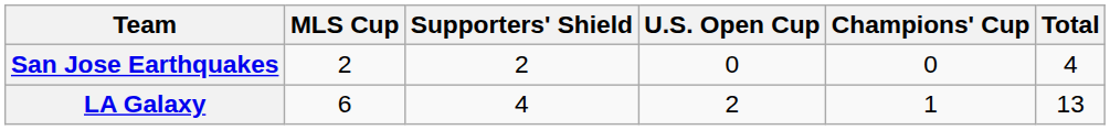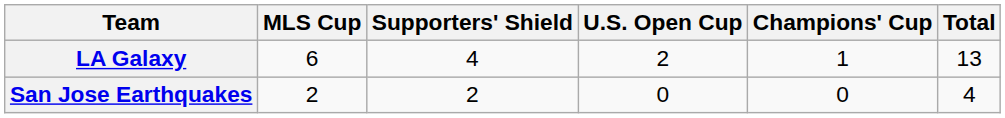rows swapped: LA Galaxy <-> San Jose Earthquakes
